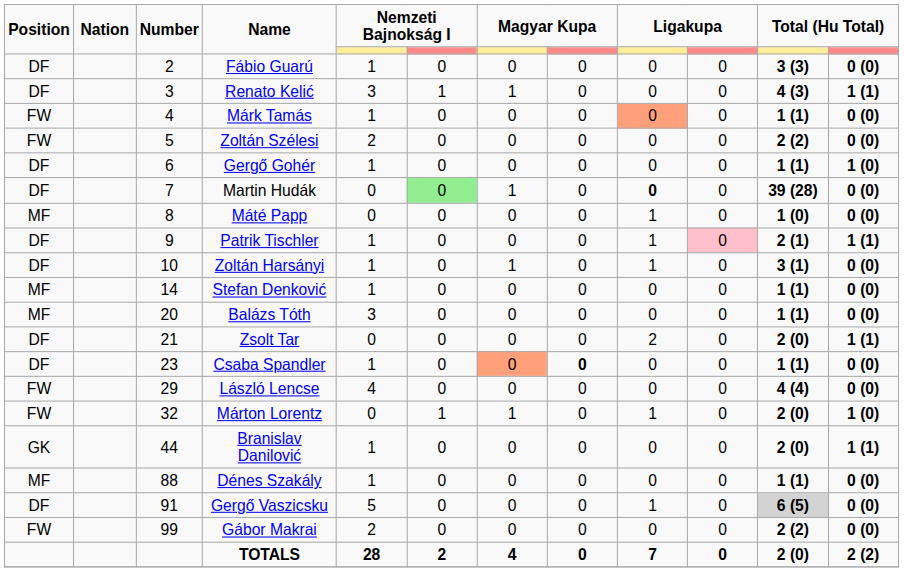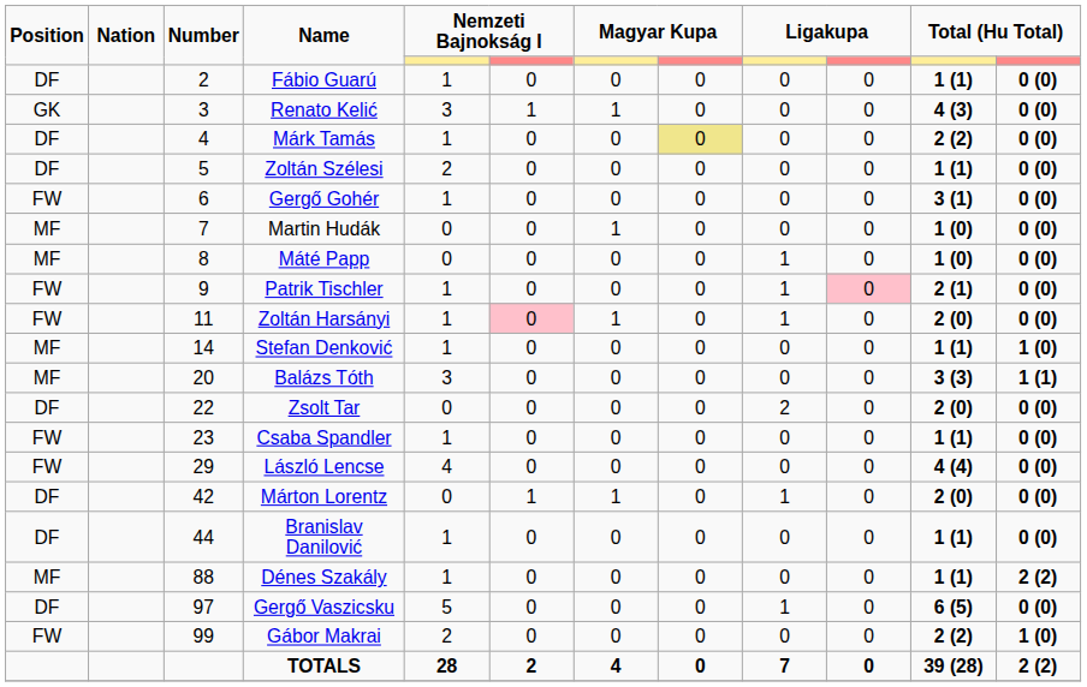Fábio Guarú | column 11: 3 (3) -> 1 (1)
Renato Kelić | Position: DF -> GK
Renato Kelić | column 12: 1 (1) -> 0 (0)
Márk Tamás | Position: FW -> DF
Márk Tamás | column 8: no background -> khaki background
Márk Tamás | column 9: lightsalmon background -> no background
Márk Tamás | column 11: 1 (1) -> 2 (2)
Zoltán Szélesi | Position: FW -> DF
Zoltán Szélesi | column 11: 2 (2) -> 1 (1)
Gergő Gohér | Position: DF -> FW
Gergő Gohér | column 11: 1 (1) -> 3 (1)
Gergő Gohér | column 12: 1 (0) -> 0 (0)
Martin Hudák | Position: DF -> MF
Martin Hudák | column 6: lightgreen background -> no background
Martin Hudák | column 9: bold -> normal
Martin Hudák | column 11: 39 (28) -> 1 (0)
Patrik Tischler | Position: DF -> FW
Patrik Tischler | column 12: 1 (1) -> 0 (0)
Zoltán Harsányi | Position: DF -> FW
Zoltán Harsányi | Number: 10 -> 11
Zoltán Harsányi | column 6: no background -> pink background
Zoltán Harsányi | column 11: 3 (1) -> 2 (0)
Stefan Denković | column 12: 0 (0) -> 1 (0)
Balázs Tóth | column 11: 1 (1) -> 3 (3)
Balázs Tóth | column 12: 0 (0) -> 1 (1)
Zsolt Tar | Number: 21 -> 22
Zsolt Tar | column 12: 1 (1) -> 0 (0)
Csaba Spandler | Position: DF -> FW
Csaba Spandler | column 7: lightsalmon background -> no background
Csaba Spandler | column 8: bold -> normal
Márton Lorentz | Position: FW -> DF
Márton Lorentz | Number: 32 -> 42
Márton Lorentz | column 12: 1 (0) -> 0 (0)
Branislav Danilović | Position: GK -> DF
Branislav Danilović | column 11: 2 (0) -> 1 (1)
Branislav Danilović | column 12: 1 (1) -> 0 (0)
Dénes Szakály | column 12: 0 (0) -> 2 (2)
Gergő Vaszicsku | Number: 91 -> 97
Gergő Vaszicsku | column 11: lightgrey background -> no background
Gábor Makrai | column 12: 0 (0) -> 1 (0)
TOTALS | column 11: 2 (0) -> 39 (28)
